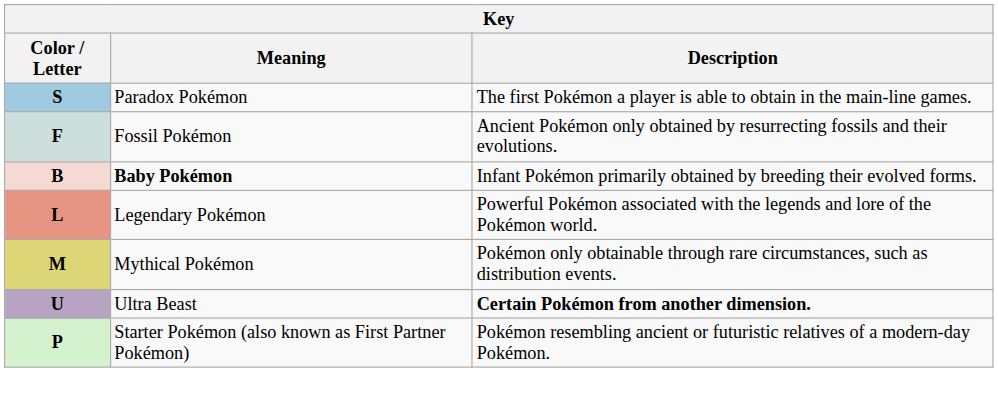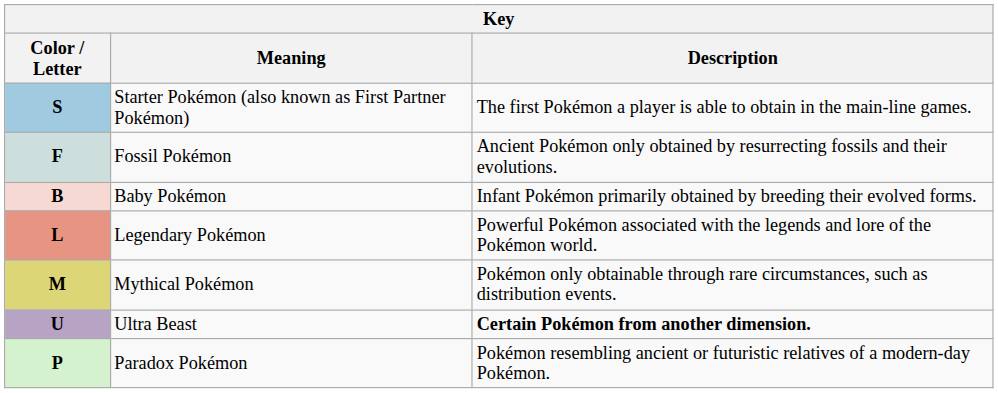S | Meaning: Paradox Pokémon -> Starter Pokémon (also known as First Partner Pokémon)
B | Meaning: bold -> normal
P | Meaning: Starter Pokémon (also known as First Partner Pokémon) -> Paradox Pokémon
